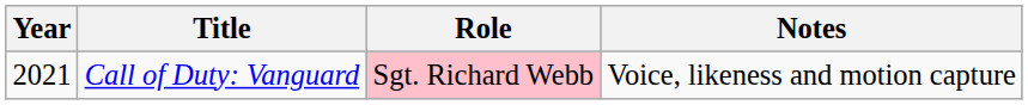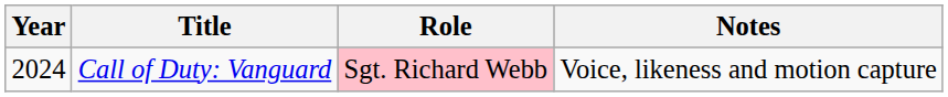Call of Duty: Vanguard | Year: 2021 -> 2024
